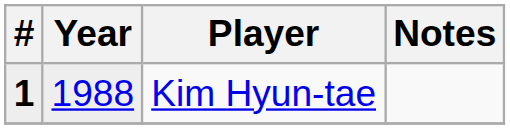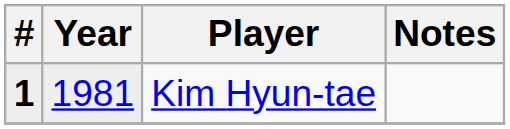Kim Hyun-tae | Year: 1988 -> 1981
